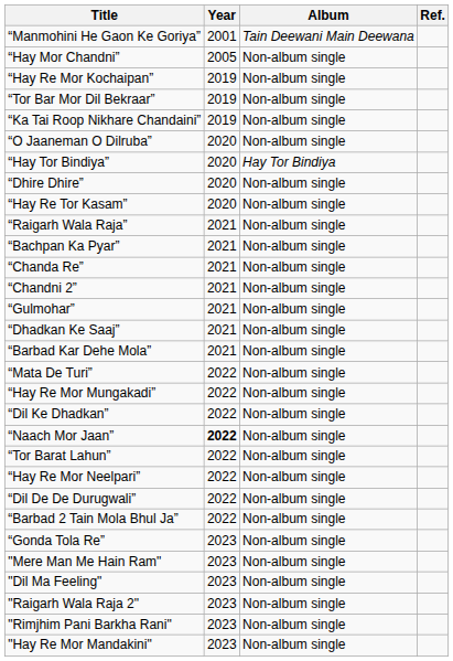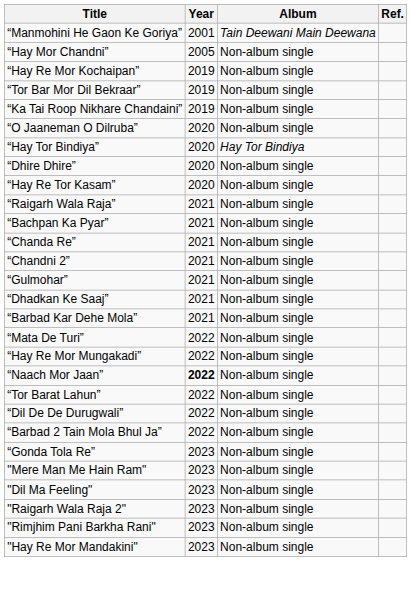- row: “Dil Ke Dhadkan” | 2022 | Non-album single
- row: “Hay Re Mor Neelpari” | 2022 | Non-album single
